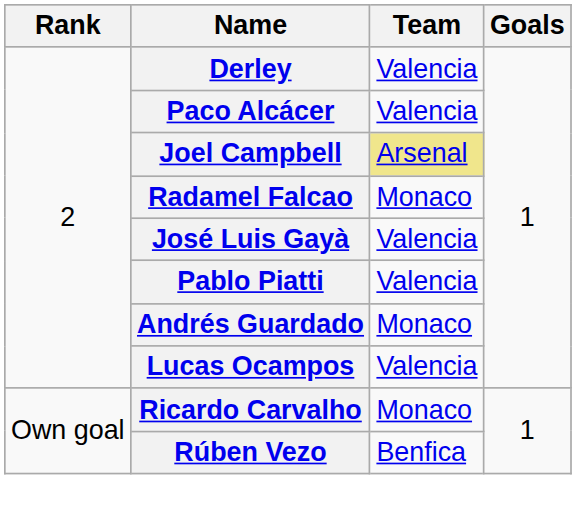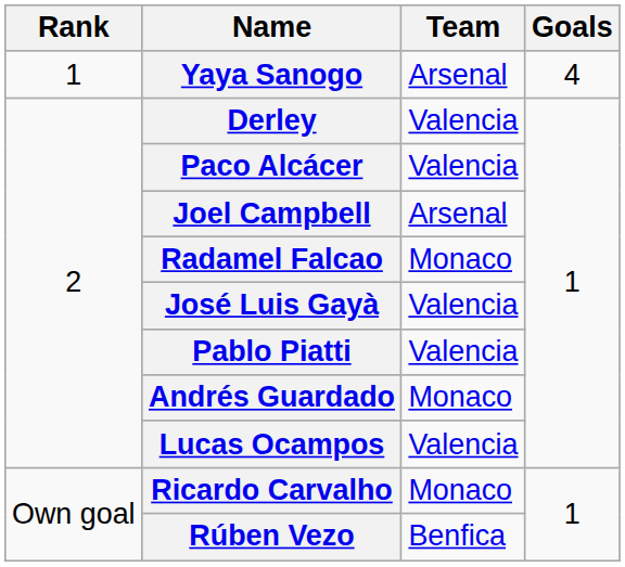+ row: 1 | Yaya Sanogo | Arsenal | 4
Joel Campbell | Team: khaki background -> no background
